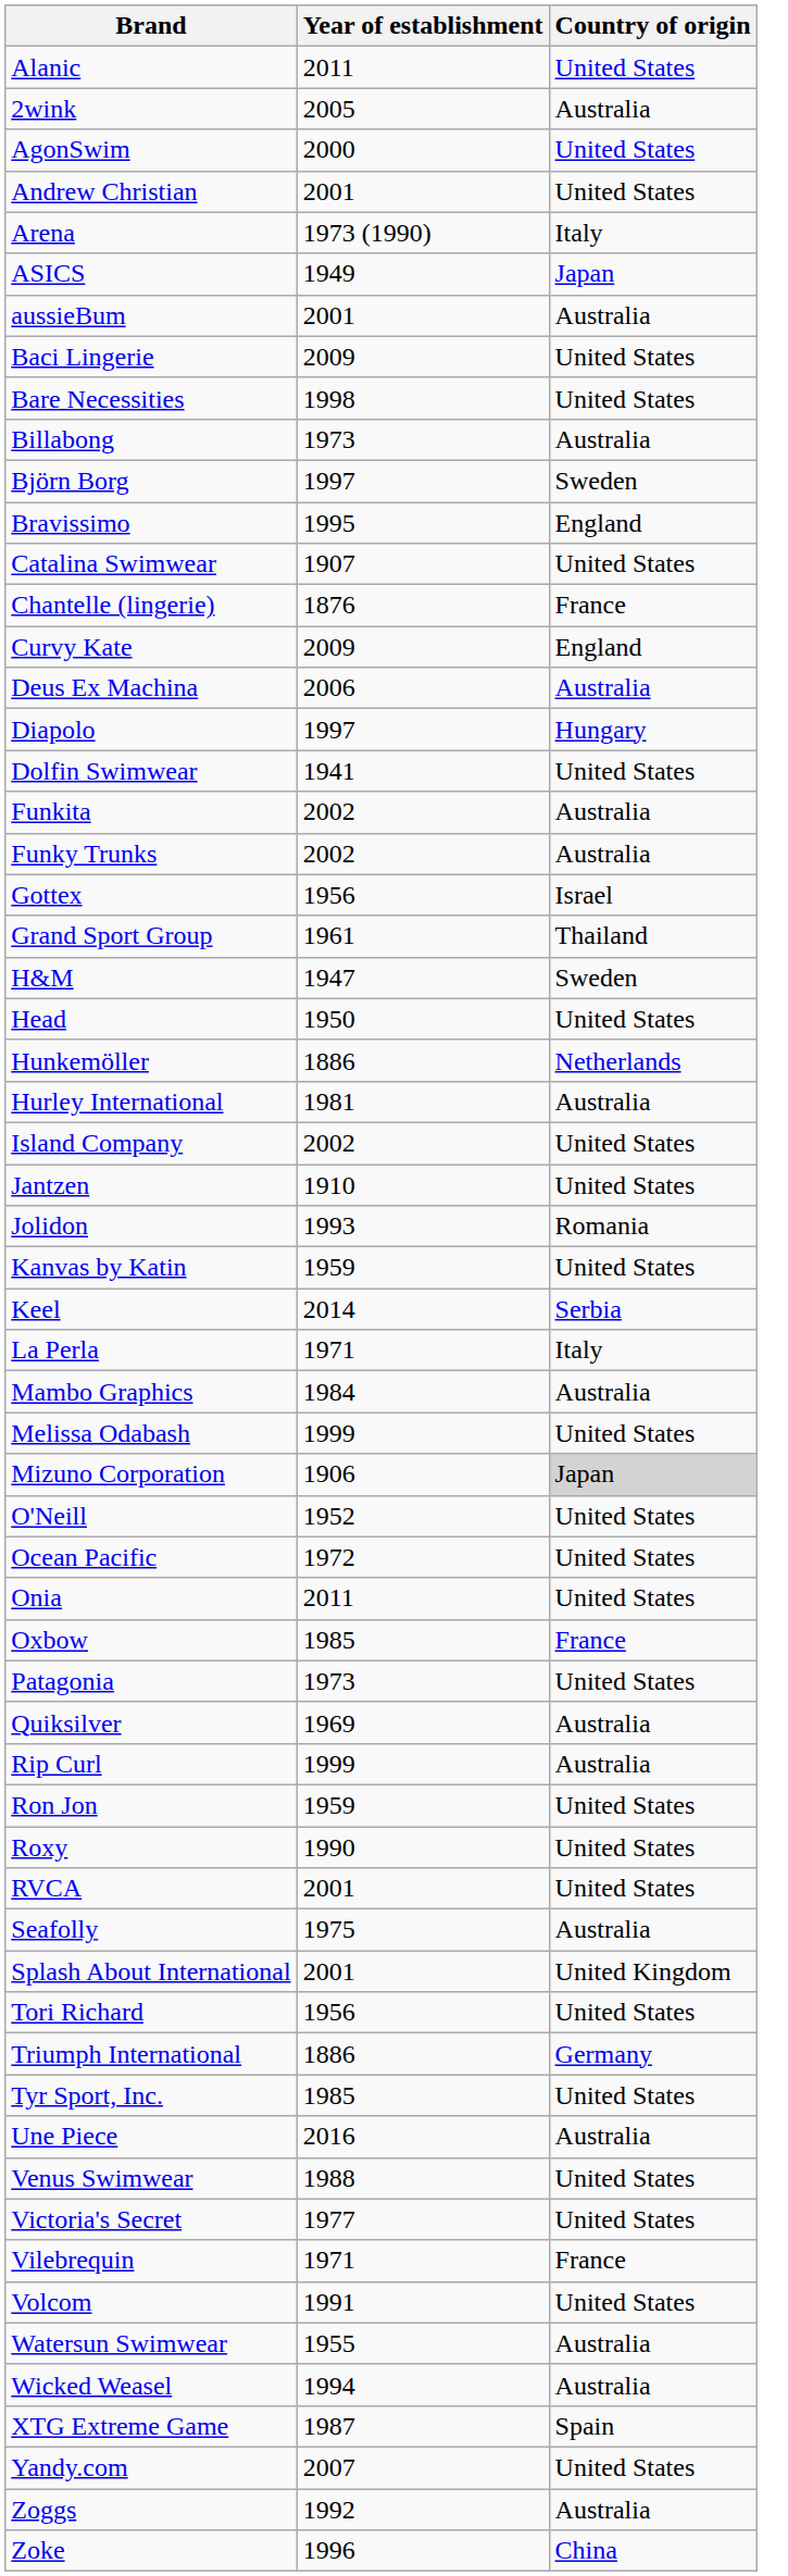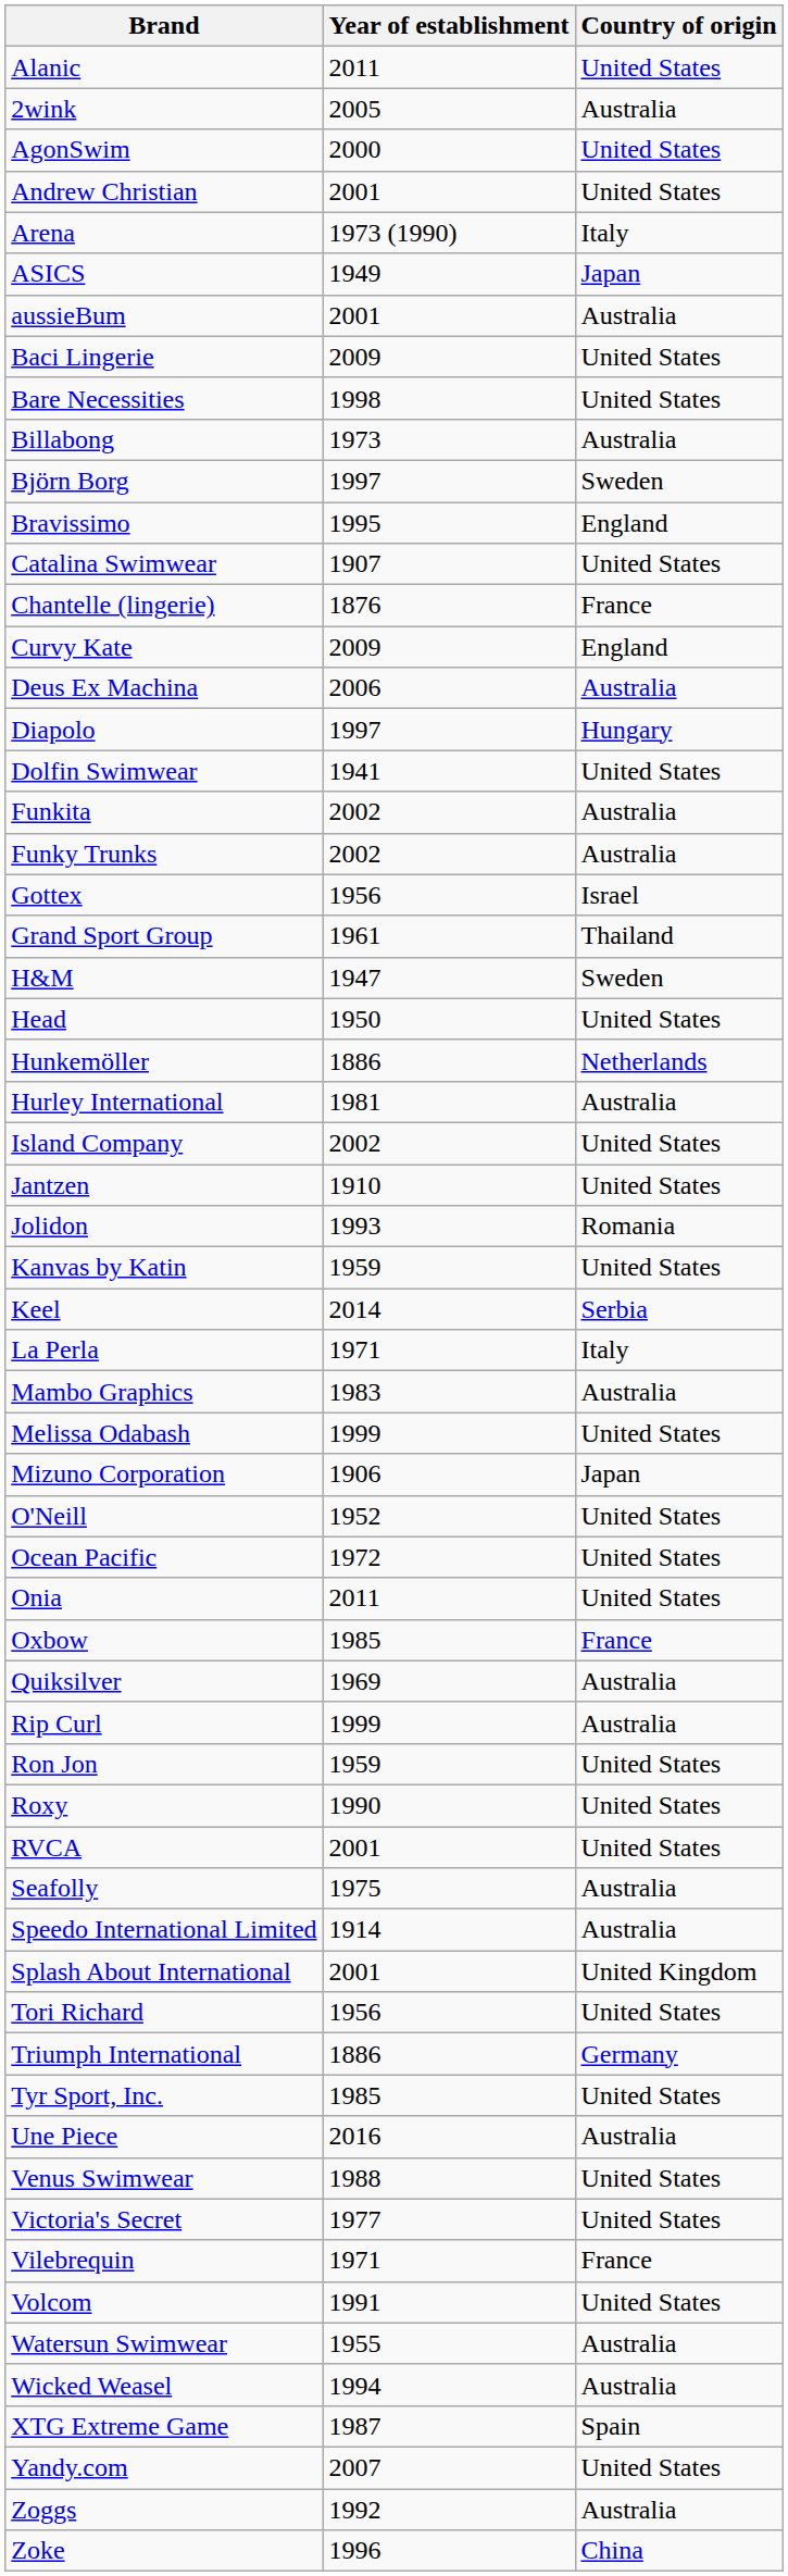Mambo Graphics | Year of establishment: 1984 -> 1983
Mizuno Corporation | Country of origin: lightgrey background -> no background
- row: Patagonia | 1973 | United States
+ row: Speedo International Limited | 1914 | Australia
